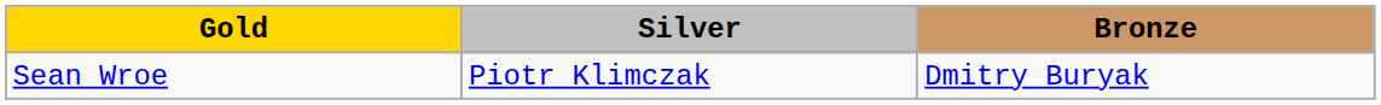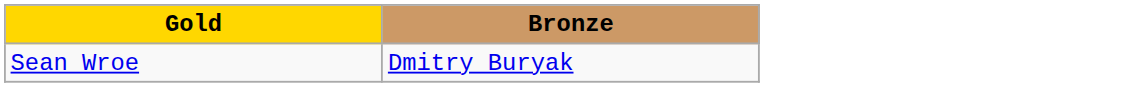- column: Silver | Piotr Klimczak
